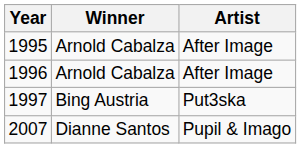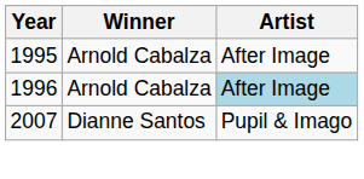1996 | Artist: no background -> lightblue background
- row: 1997 | Bing Austria | Put3ska
